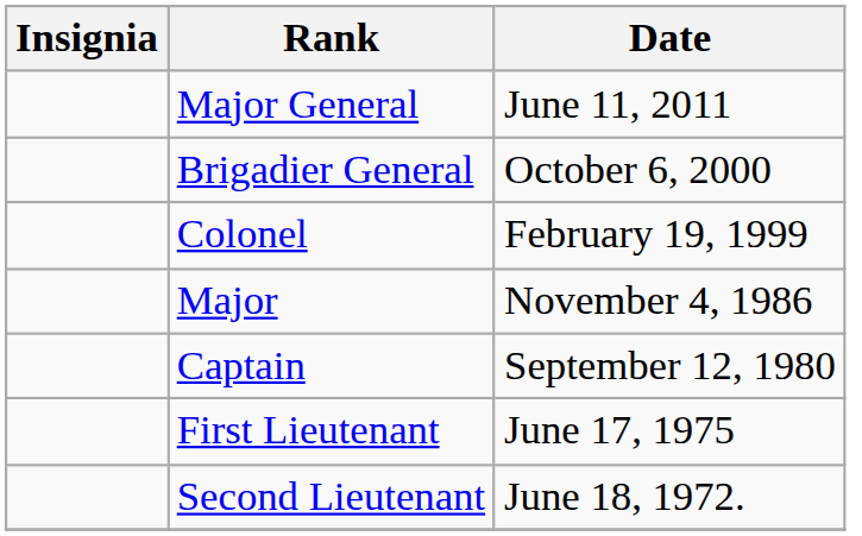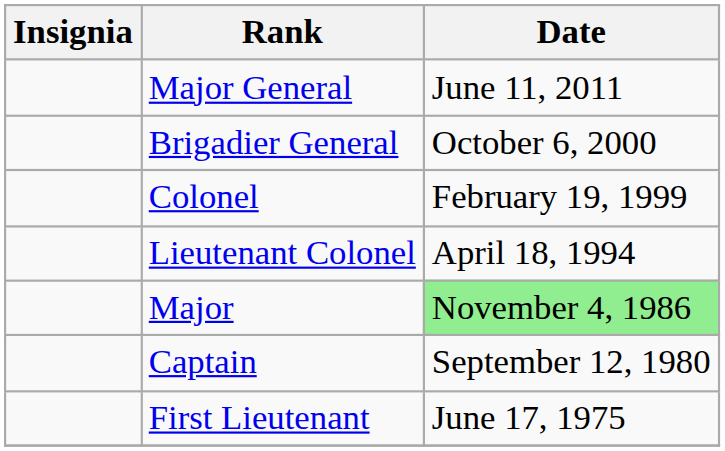+ row: Lieutenant Colonel | April 18, 1994
Major | Date: no background -> lightgreen background
- row: Second Lieutenant | June 18, 1972.
